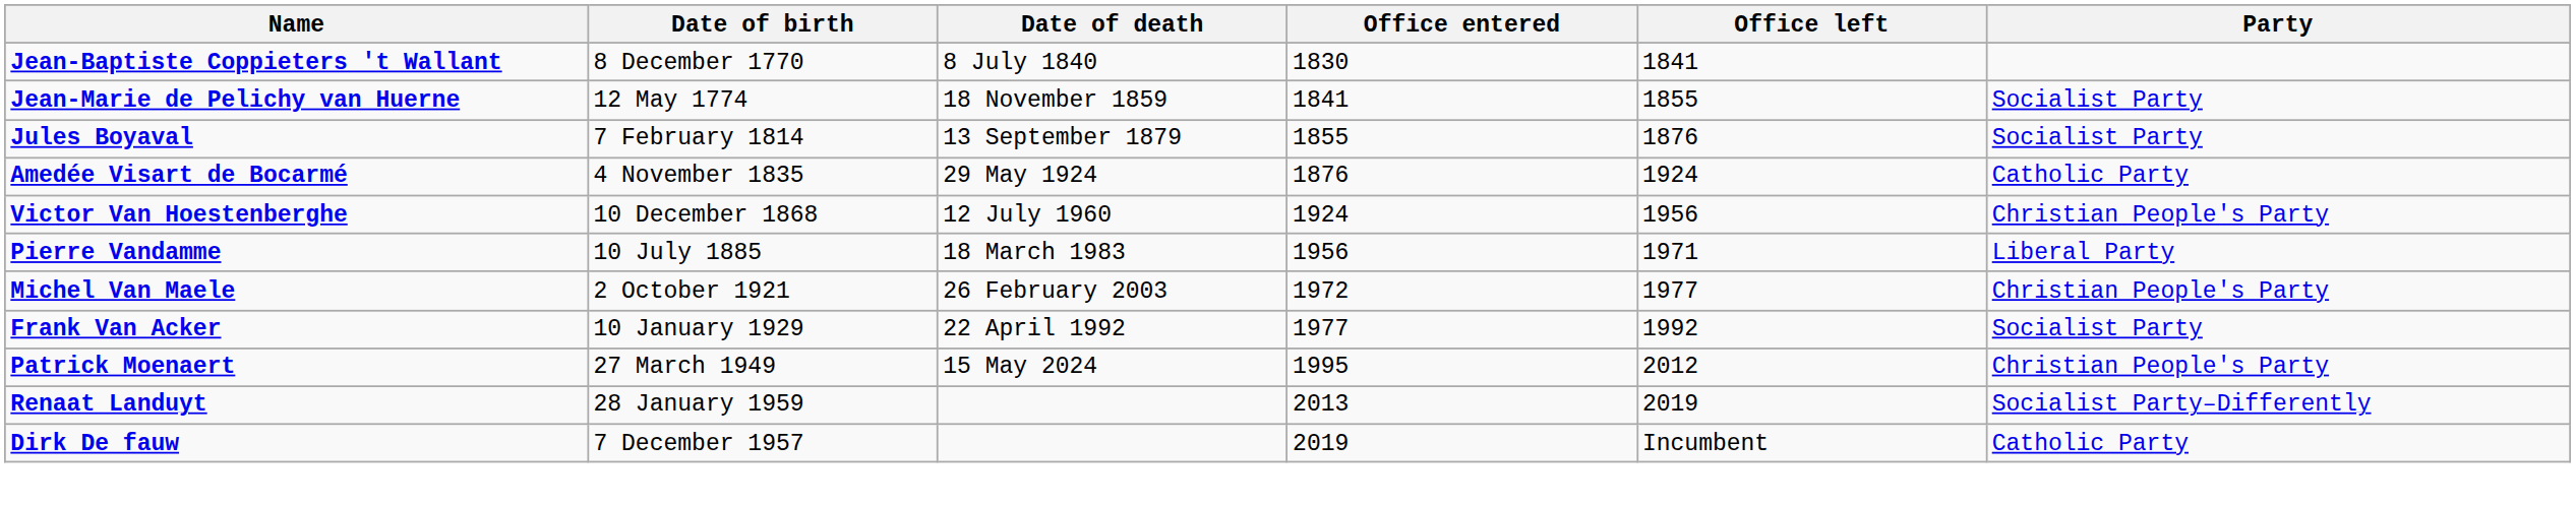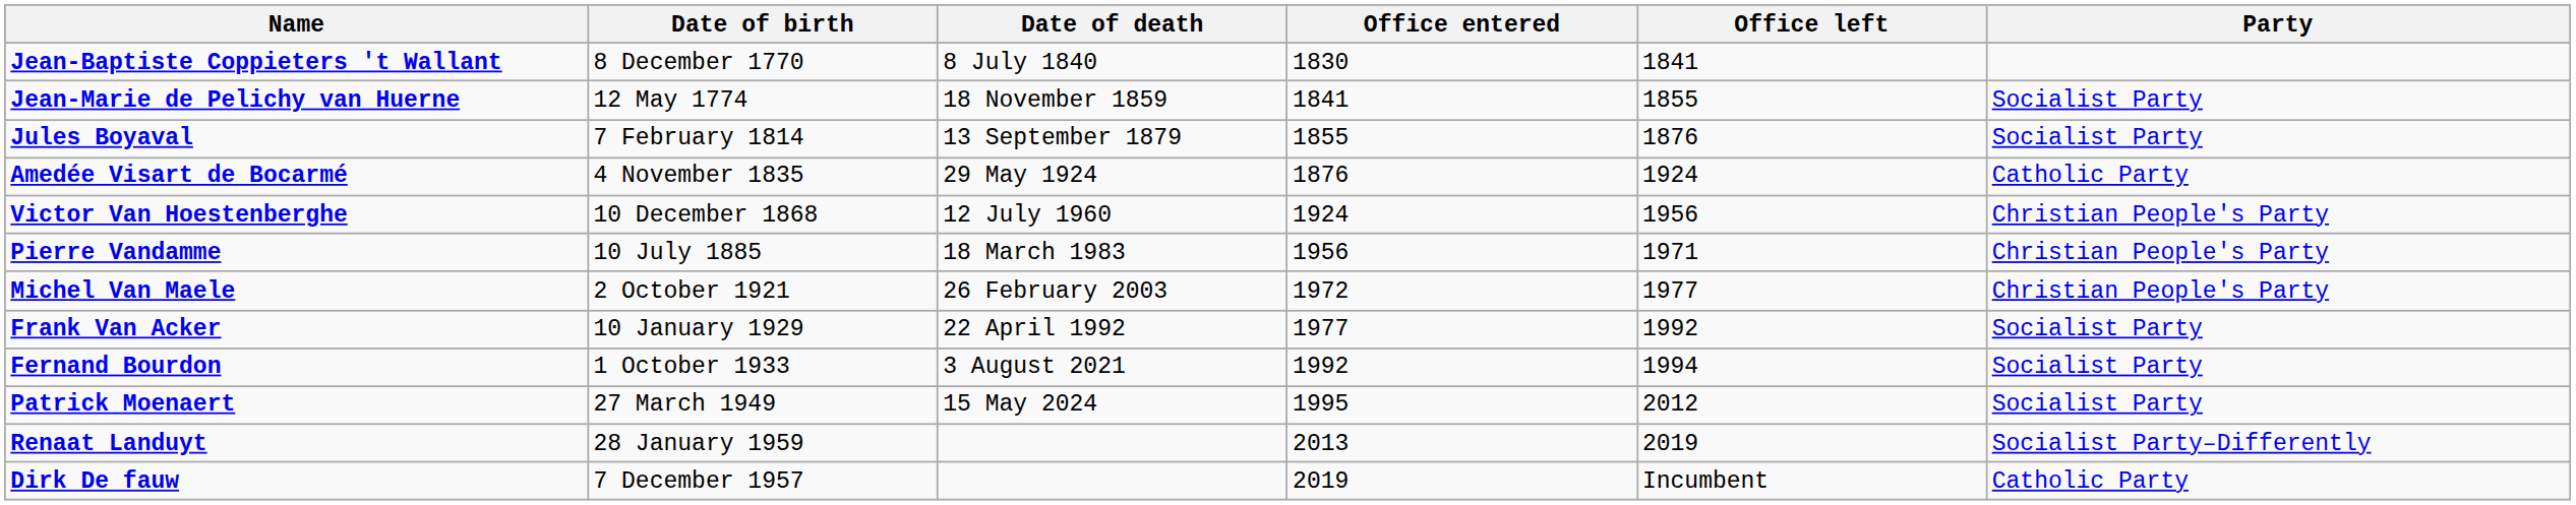Pierre Vandamme | Party: Liberal Party -> Christian People's Party
+ row: Fernand Bourdon | 1 October 1933 | 3 August 2021 | 1992 | 1994 | Socialist Party
Patrick Moenaert | Party: Christian People's Party -> Socialist Party
